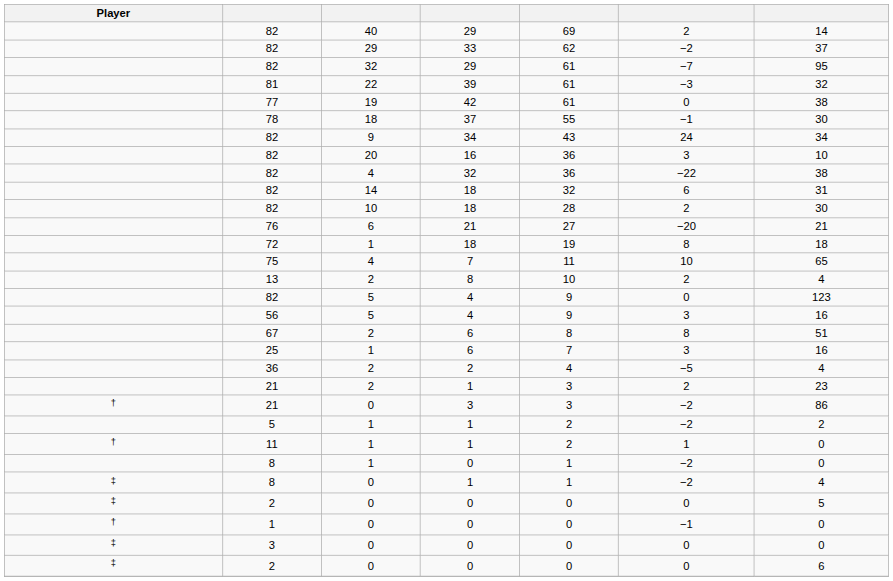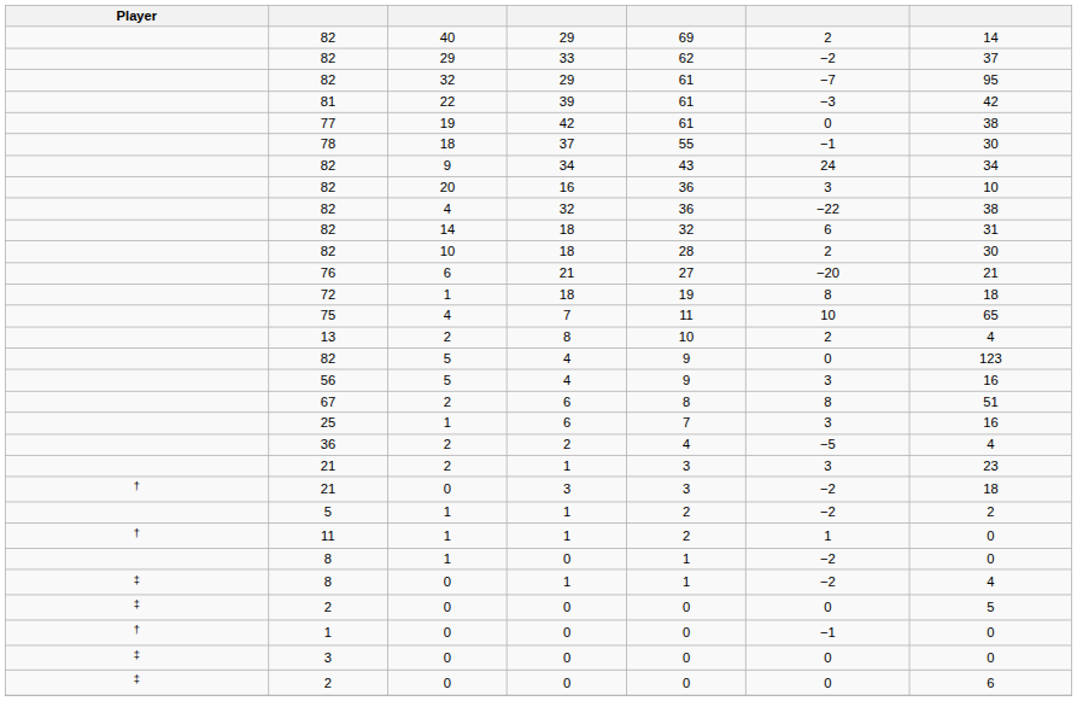81 | column 7: 32 -> 42
21 / 2 | column 6: 2 -> 3
21 / 0 | column 7: 86 -> 18
